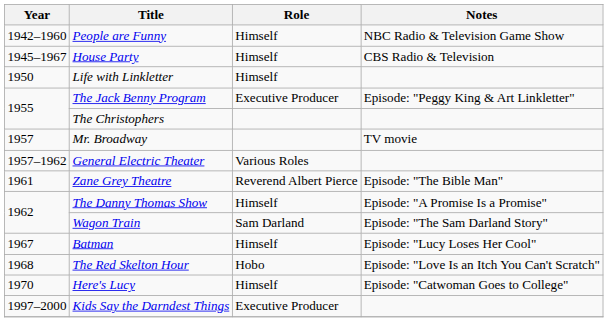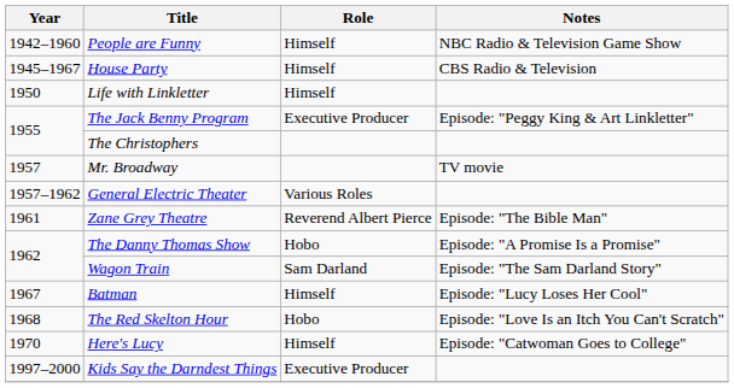The Danny Thomas Show | Role: Himself -> Hobo
